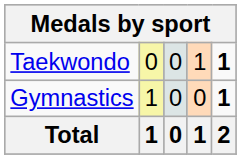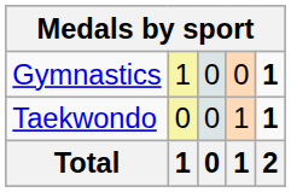rows swapped: Gymnastics <-> Taekwondo
